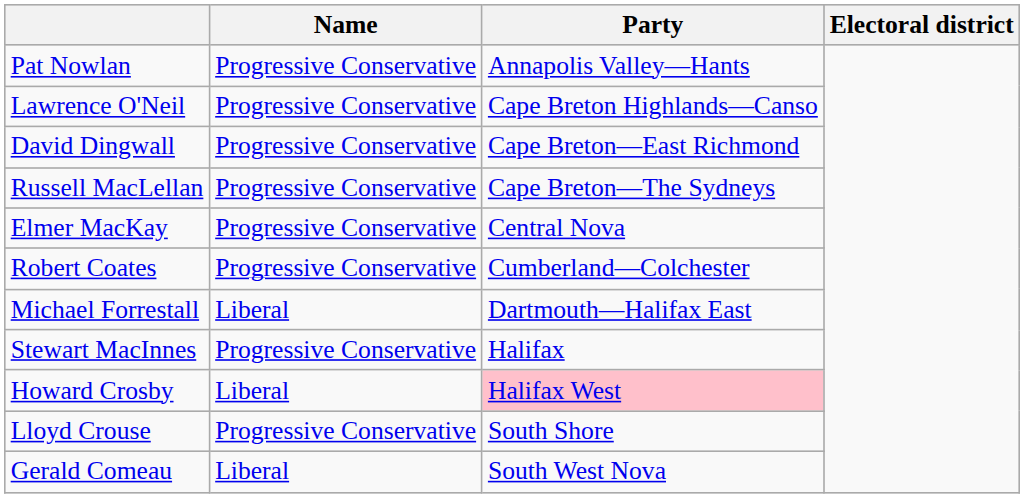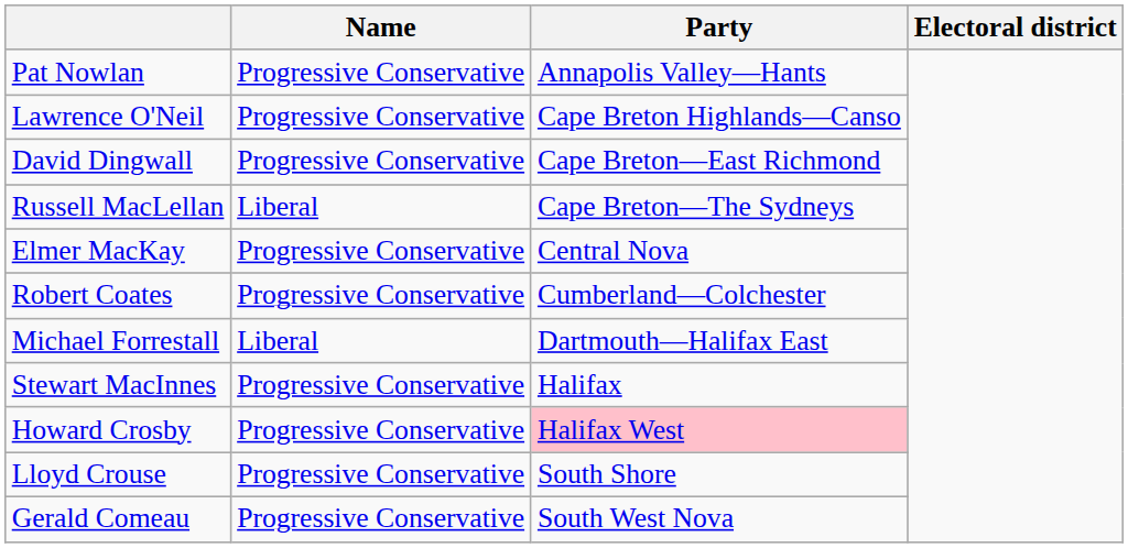Russell MacLellan | Name: Progressive Conservative -> Liberal
Howard Crosby | Name: Liberal -> Progressive Conservative
Gerald Comeau | Name: Liberal -> Progressive Conservative
